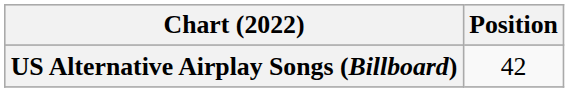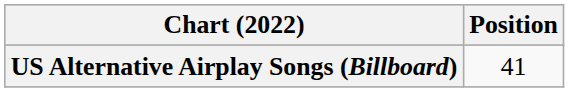US Alternative Airplay Songs (Billboard) | Position: 42 -> 41
